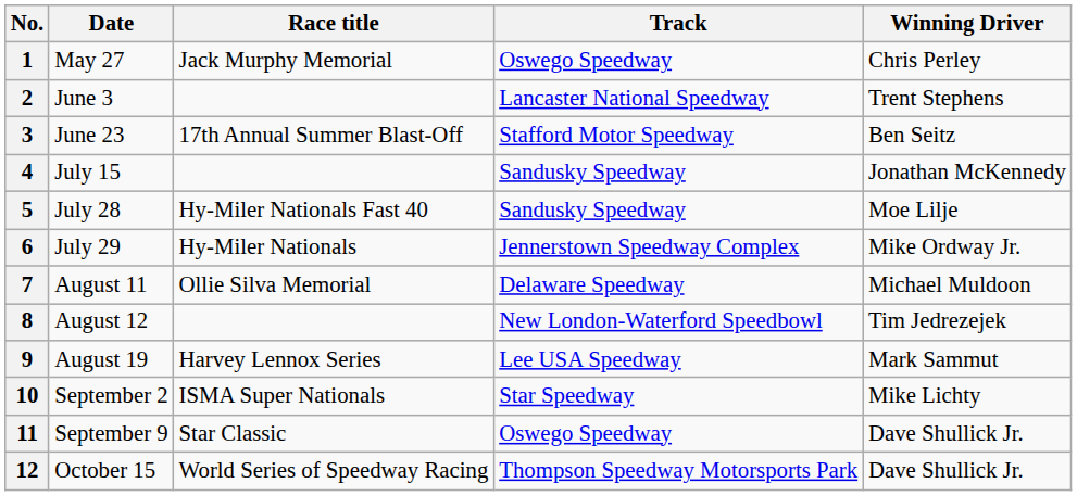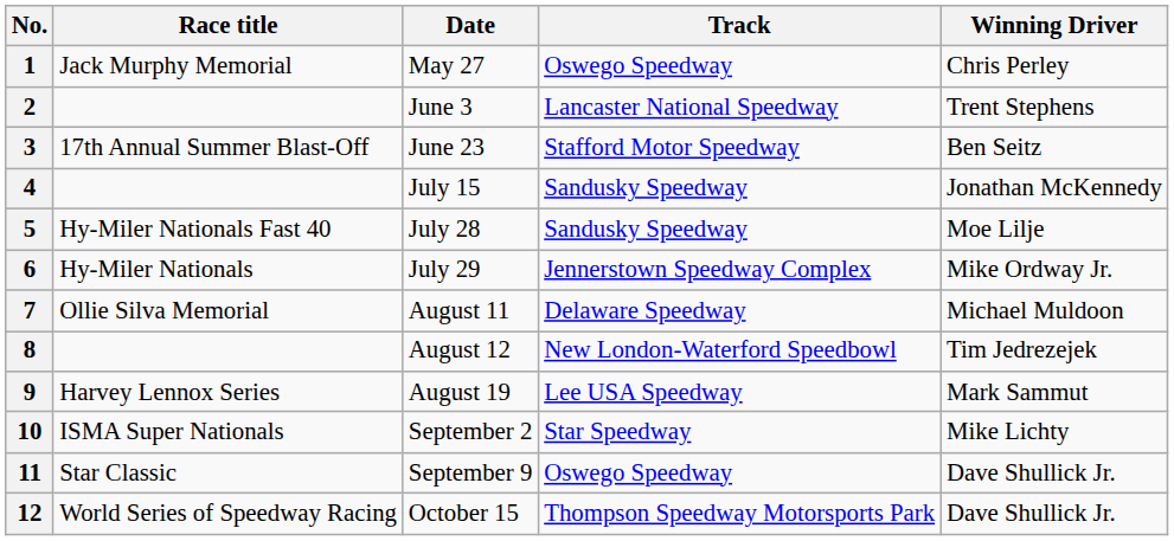columns swapped: Date <-> Race title
